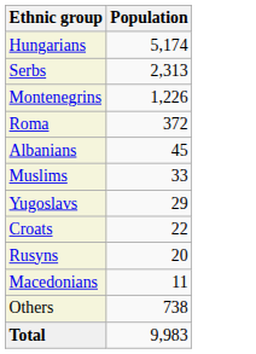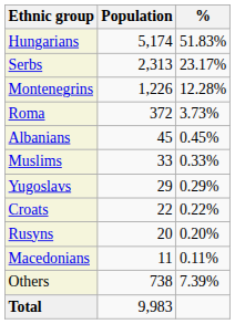+ column: % | 51.83% | 23.17% | 12.28% | 3.73% | 0.45% | 0.33% | 0.29% | 0.22% | 0.20% | 0.11% | 7.39%
